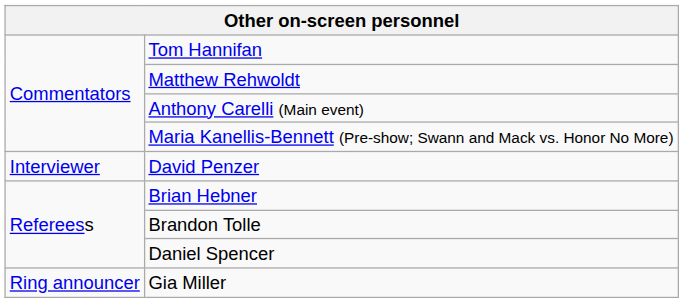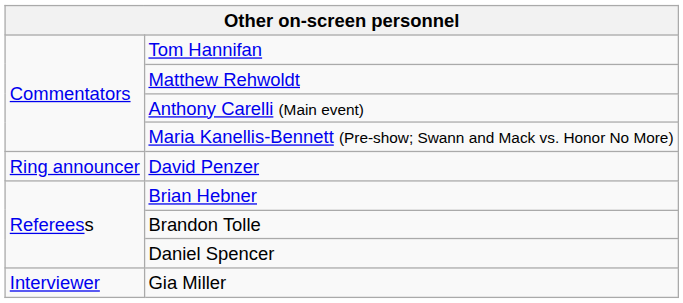David Penzer | column 1: Interviewer -> Ring announcer
Gia Miller | column 1: Ring announcer -> Interviewer
